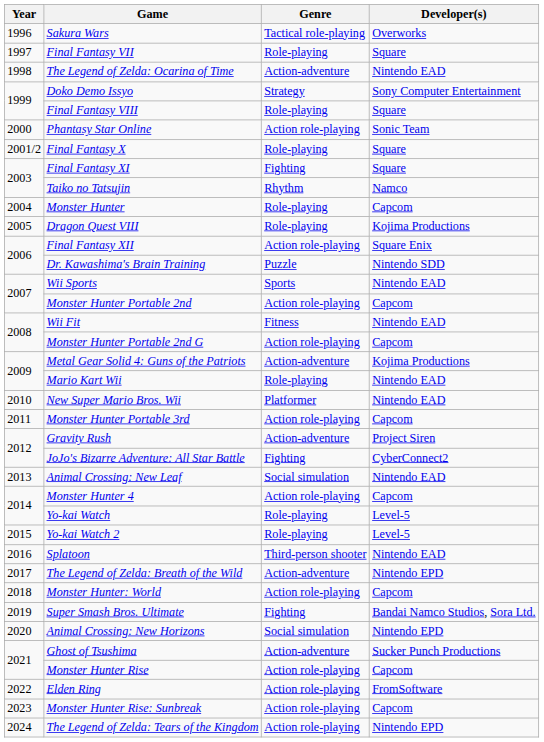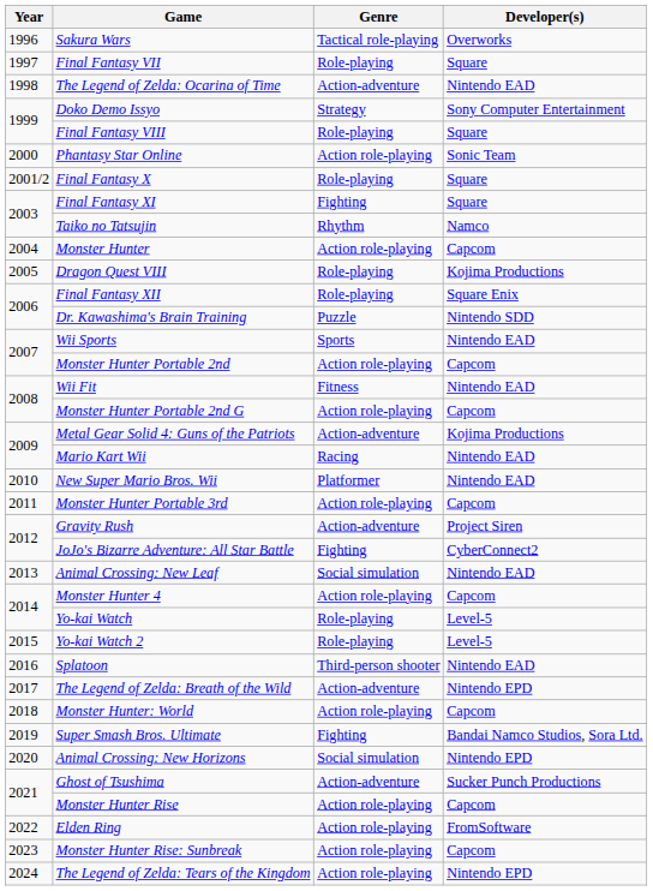Monster Hunter | Genre: Role-playing -> Action role-playing
Final Fantasy XII | Genre: Action role-playing -> Role-playing
Mario Kart Wii | Genre: Role-playing -> Racing
